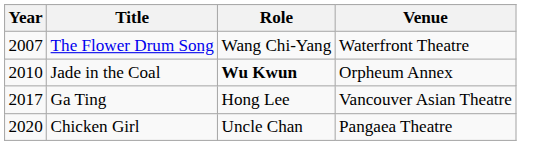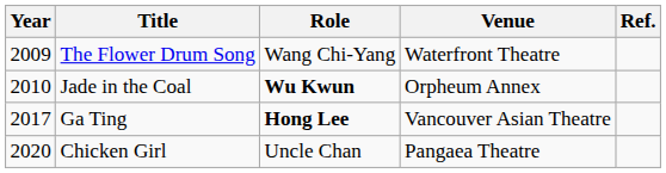+ column: Ref.
The Flower Drum Song | Year: 2007 -> 2009
Ga Ting | Role: normal -> bold
